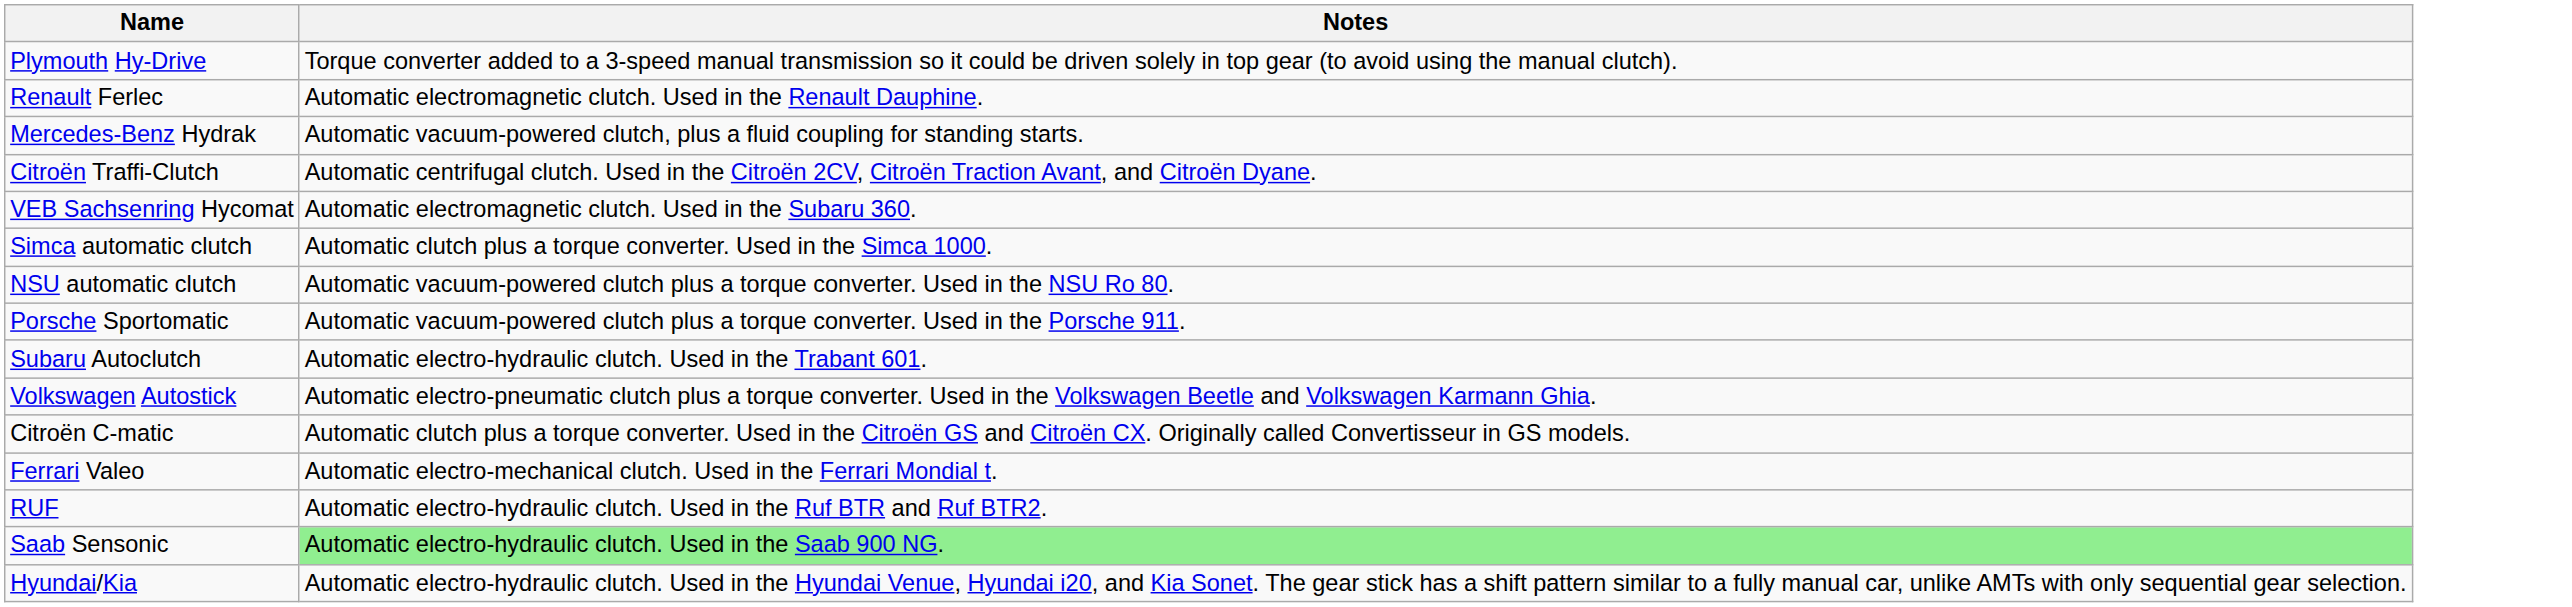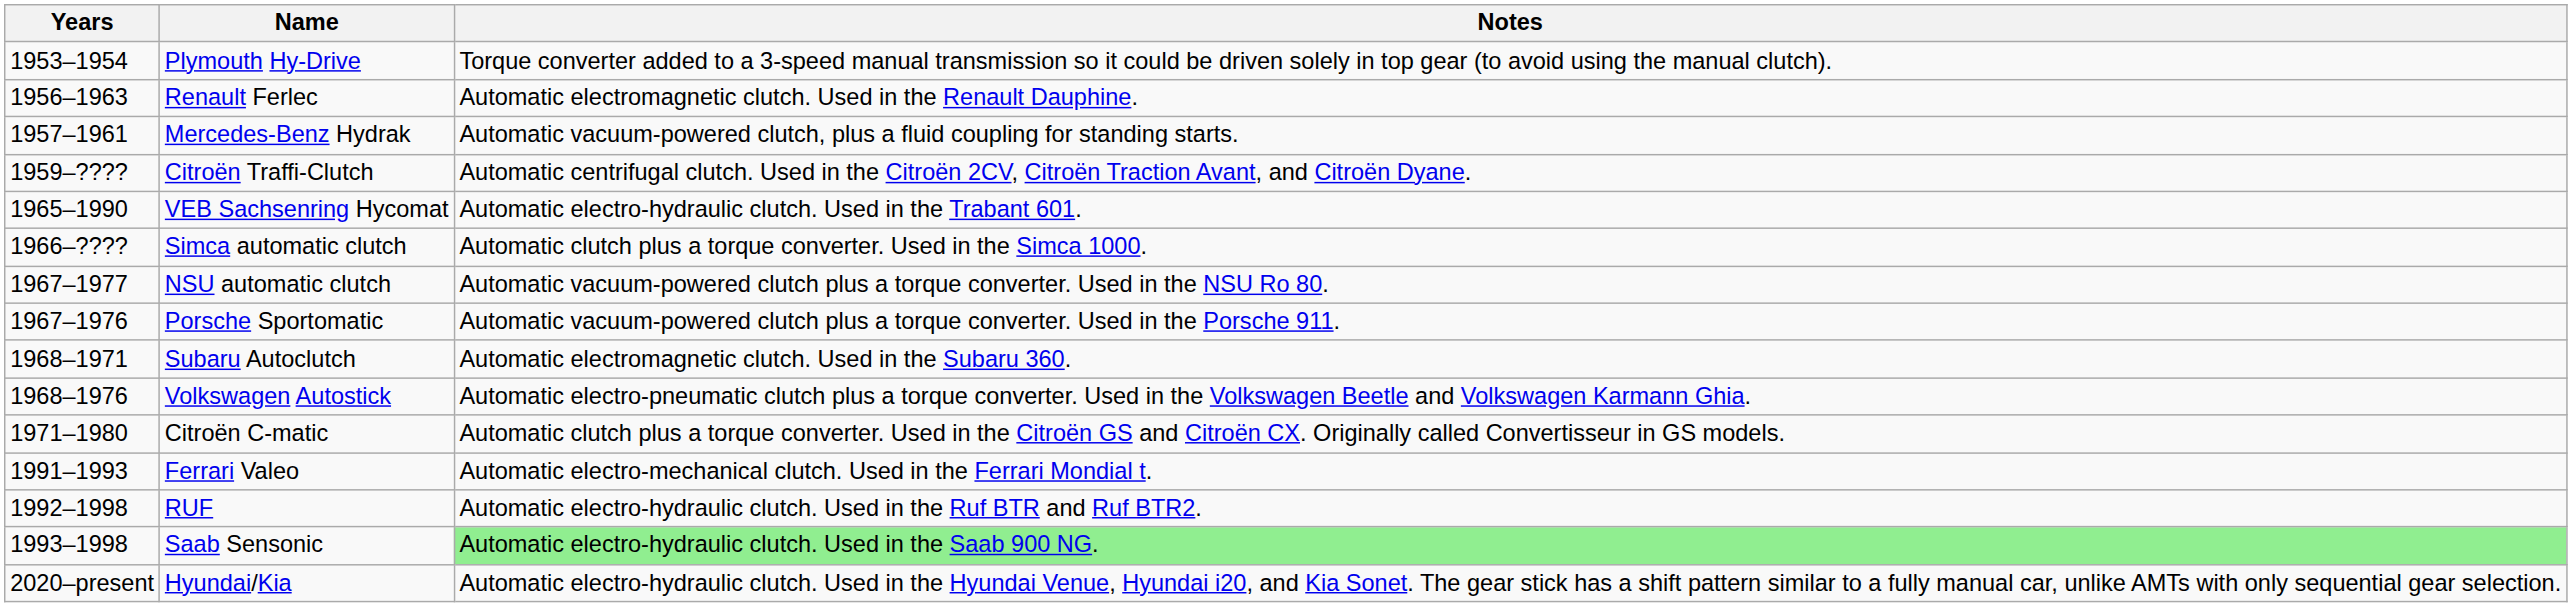+ column: Years | 1953–1954 | 1956–1963 | 1957–1961 | 1959–???? | 1965–1990 | 1966–???? | 1967–1977 | 1967–1976 | 1968–1971 | 1968–1976 | 1971–1980 | 1991–1993 | 1992–1998 | 1993–1998 | 2020–present
VEB Sachsenring Hycomat | Notes: Automatic electromagnetic clutch. Used in the Subaru 360. -> Automatic electro-hydraulic clutch. Used in the Trabant 601.
Subaru Autoclutch | Notes: Automatic electro-hydraulic clutch. Used in the Trabant 601. -> Automatic electromagnetic clutch. Used in the Subaru 360.
